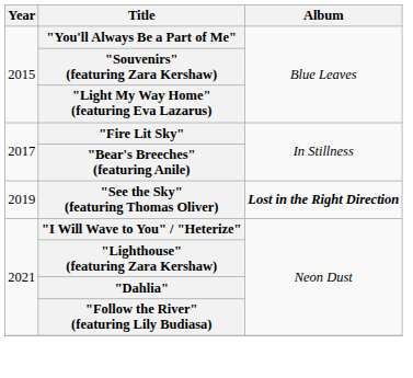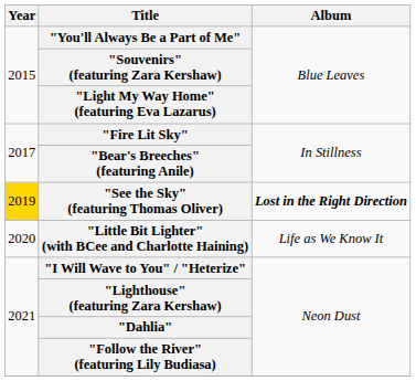"See the Sky" (featuring Thomas Oliver) | Year: no background -> gold background
+ row: 2020 | "Little Bit Lighter" (with BCee and Charlotte Haining) | Life as We Know It
